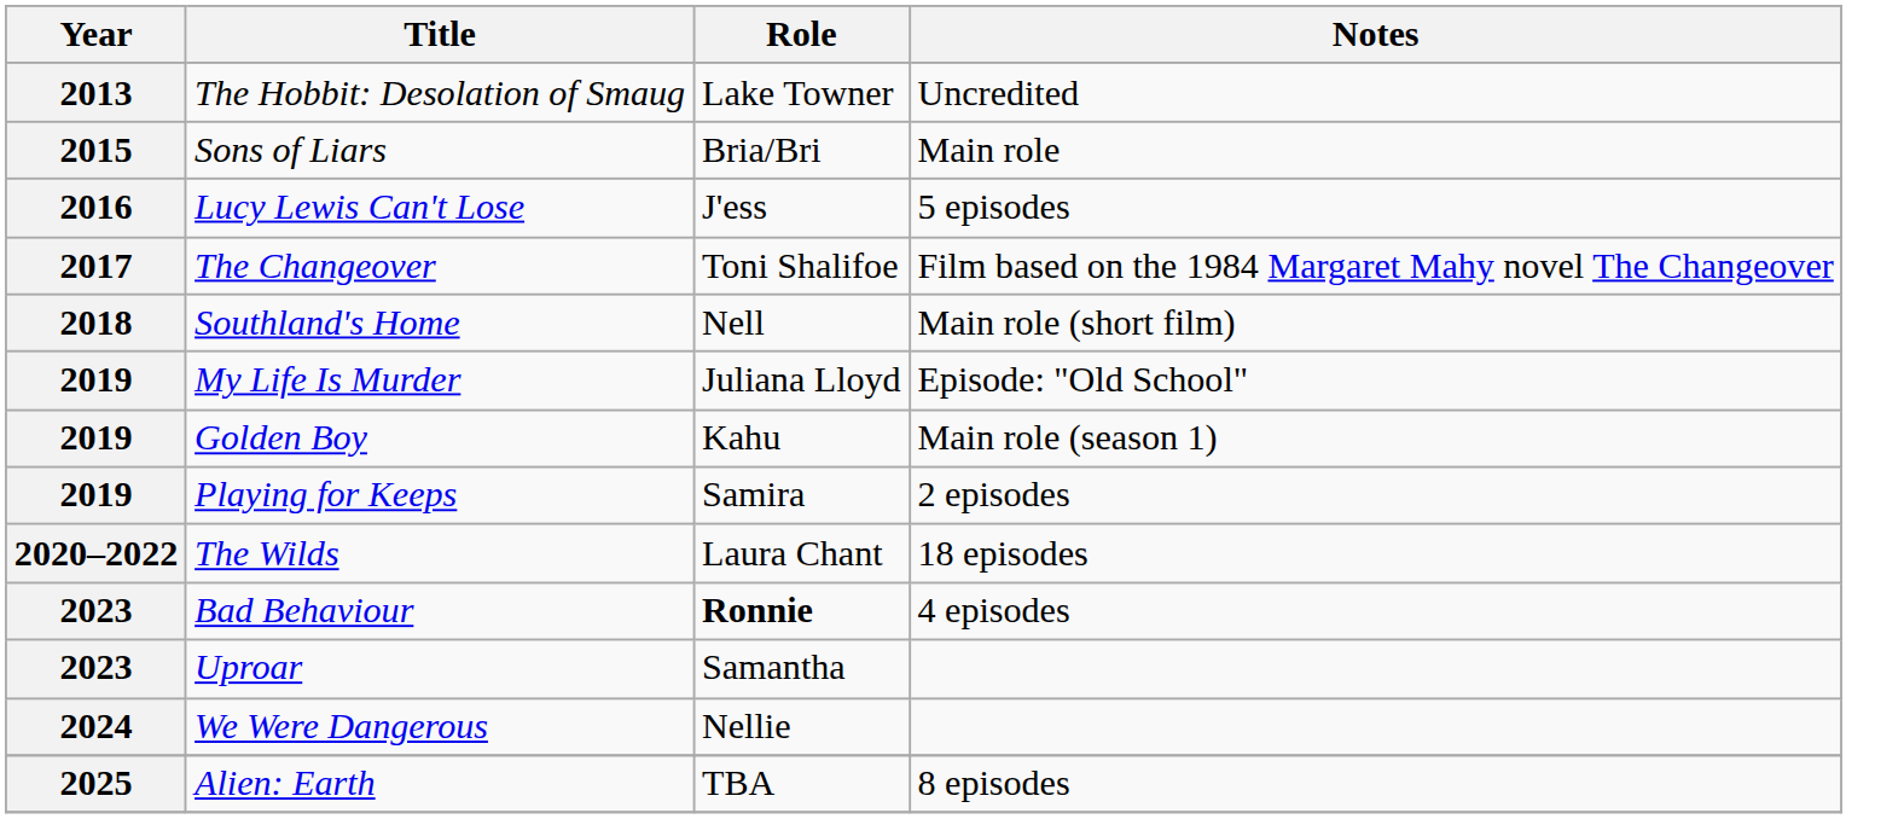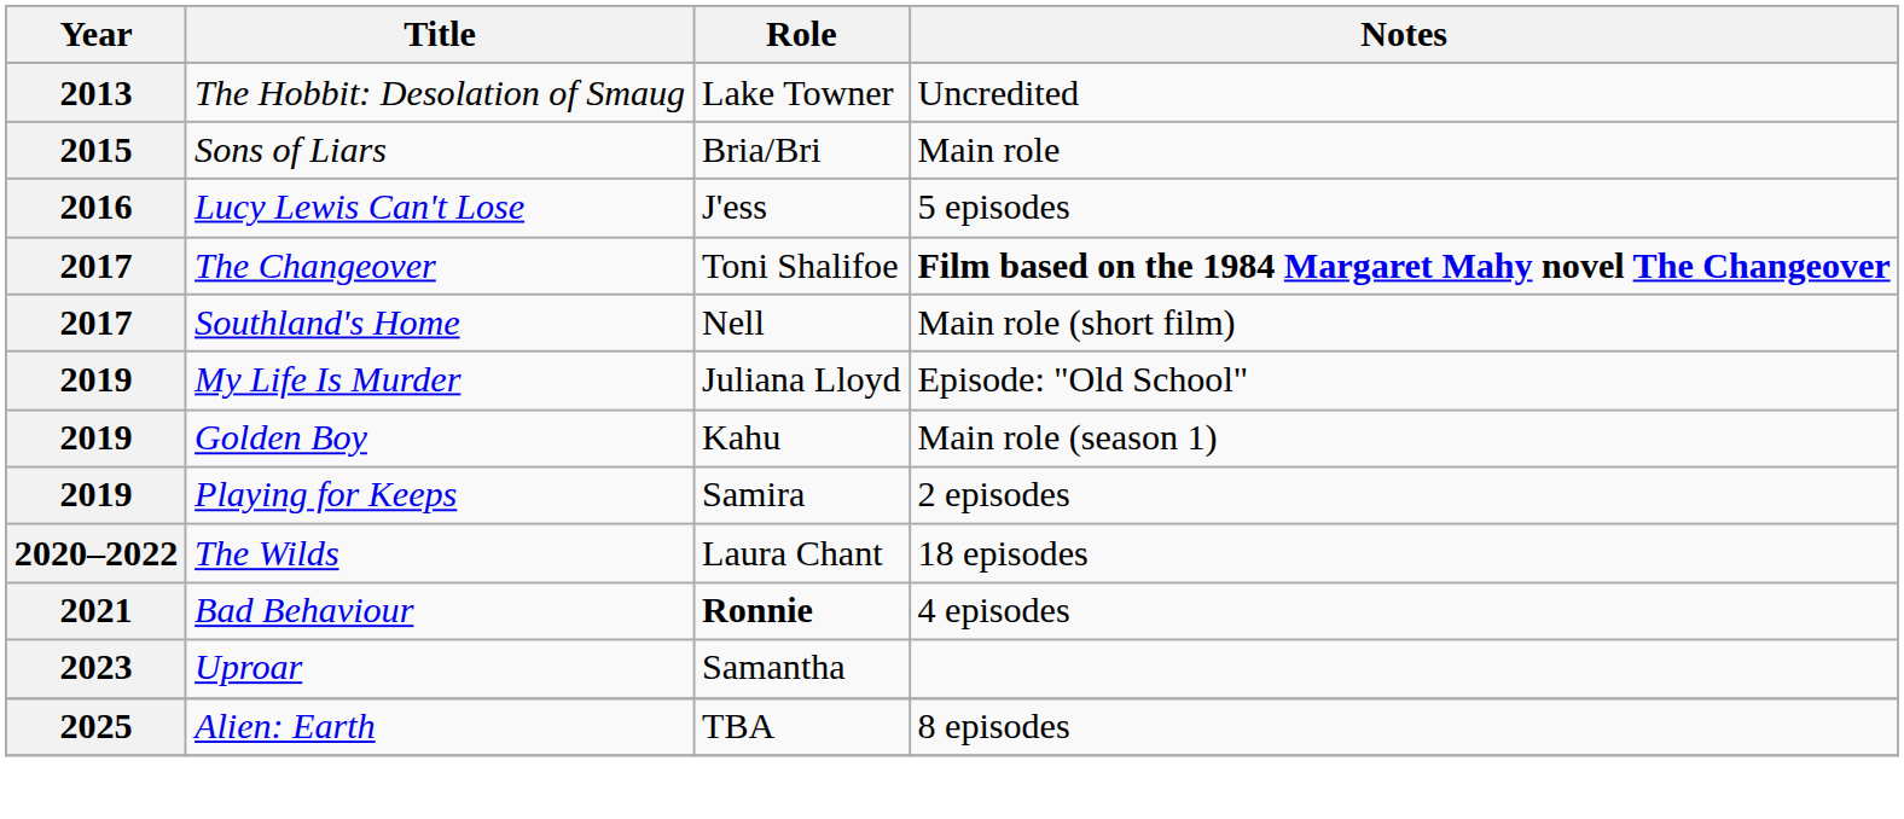The Changeover | Notes: normal -> bold
Southland's Home | Year: 2018 -> 2017
Bad Behaviour | Year: 2023 -> 2021
- row: 2024 | We Were Dangerous | Nellie
